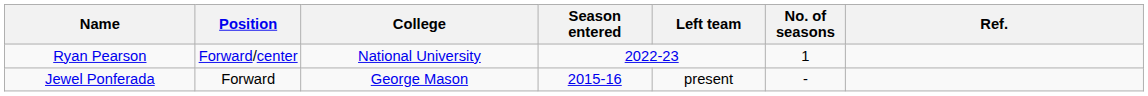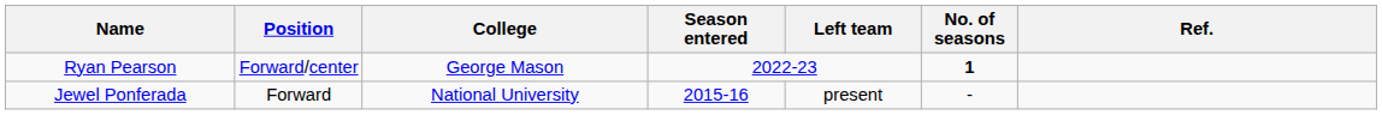Ryan Pearson | College: National University -> George Mason
Ryan Pearson | No. of seasons: normal -> bold
Jewel Ponferada | College: George Mason -> National University
